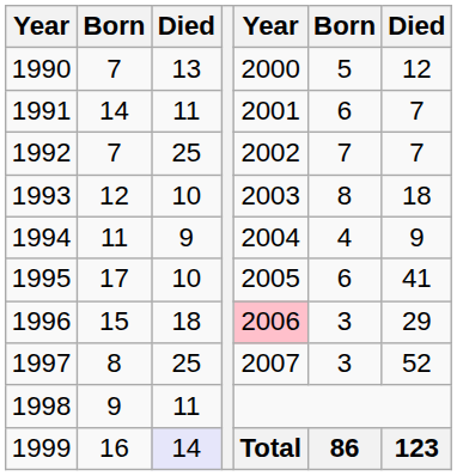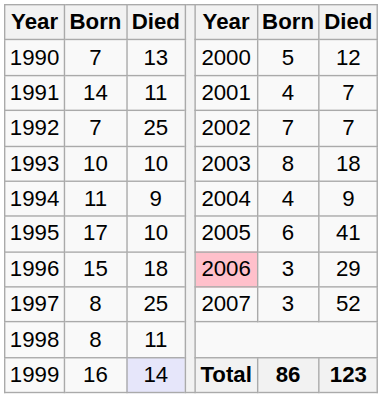1991 | column 6: 6 -> 4
1993 | column 2: 12 -> 10
1998 | column 2: 9 -> 8
